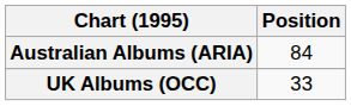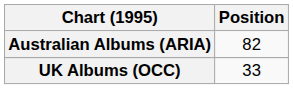Australian Albums (ARIA) | Position: 84 -> 82
